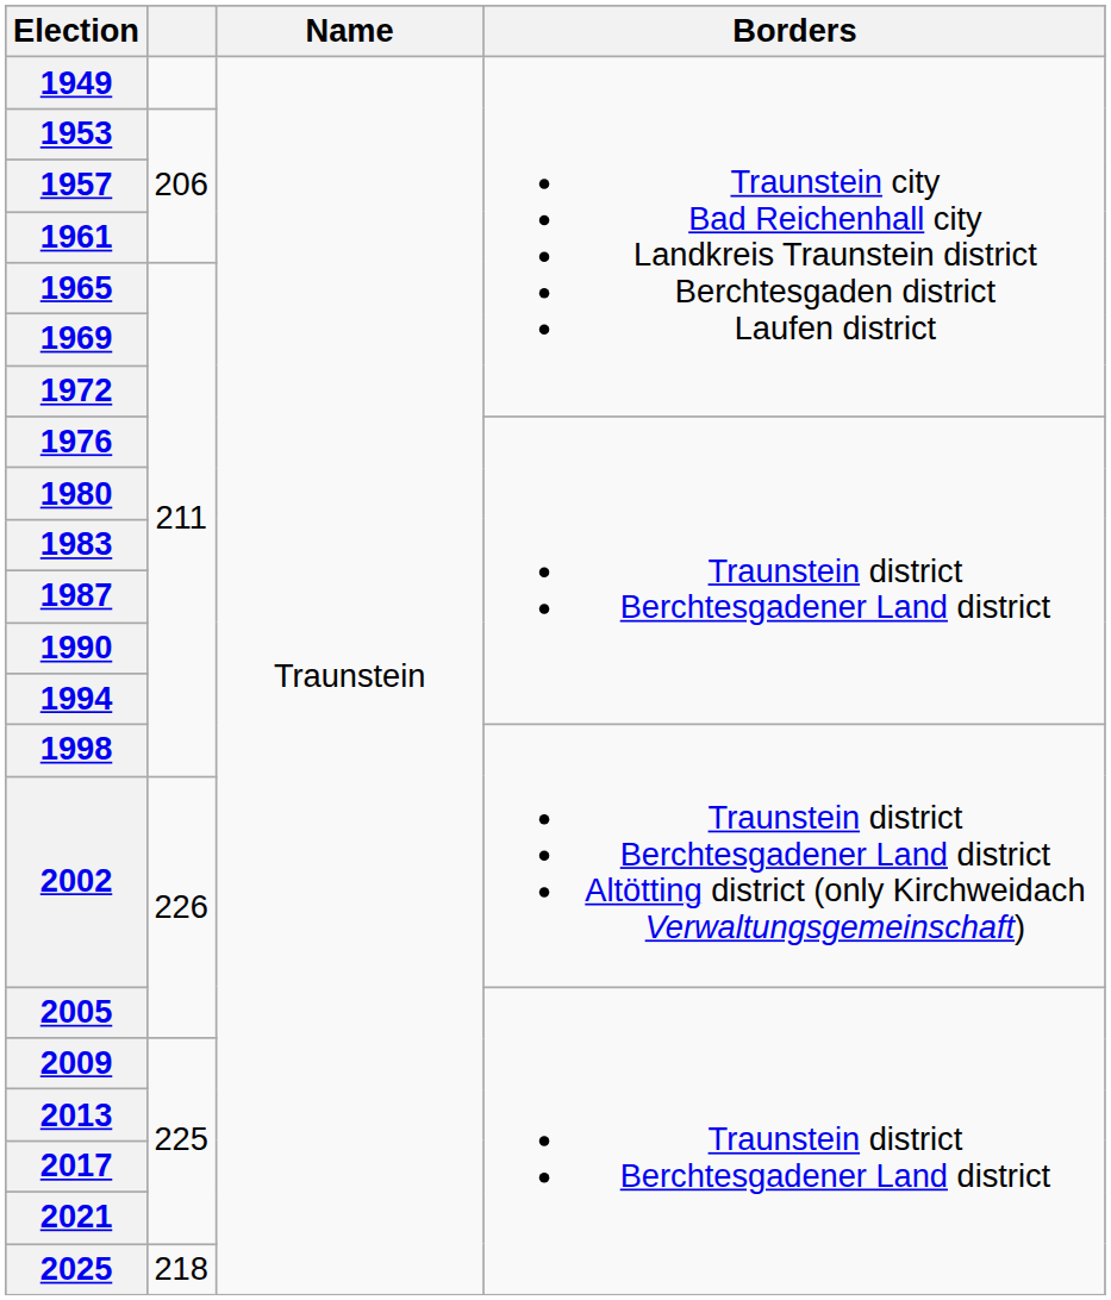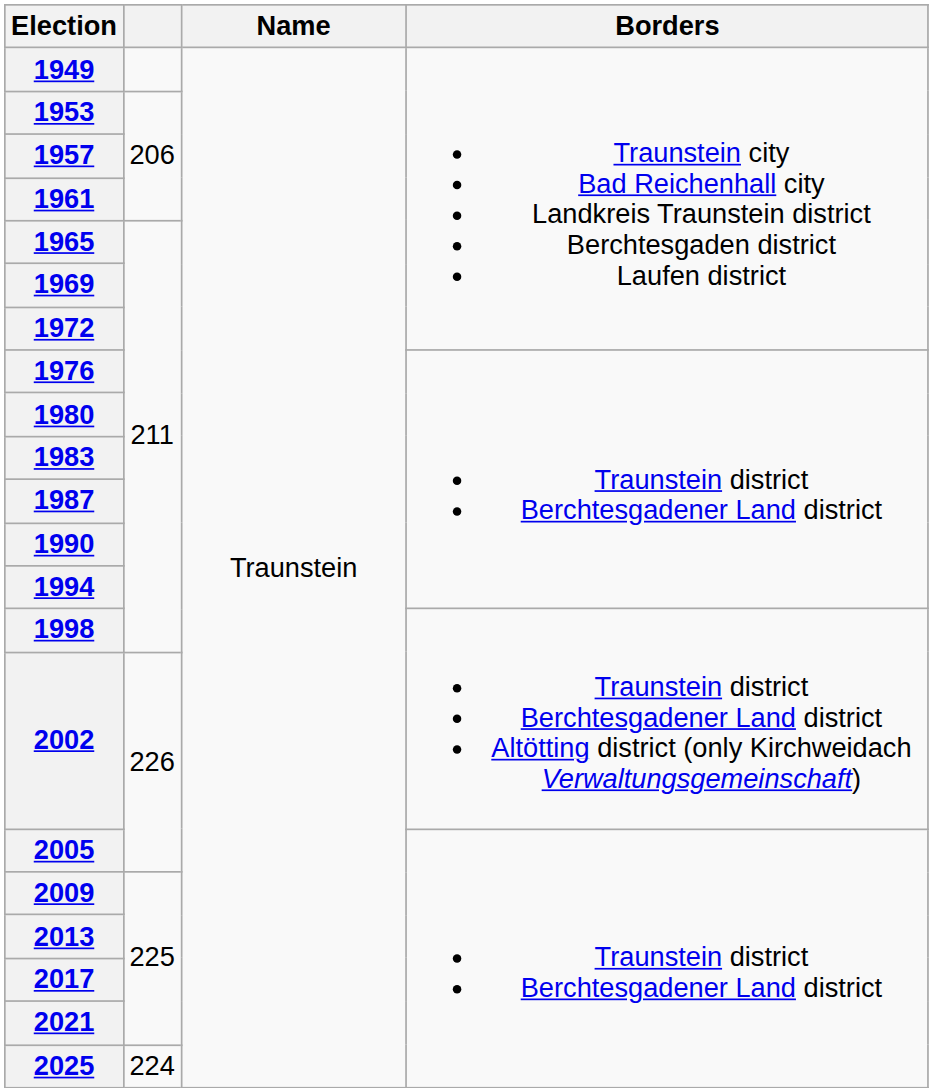2025 | column 2: 218 -> 224
